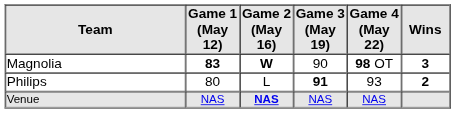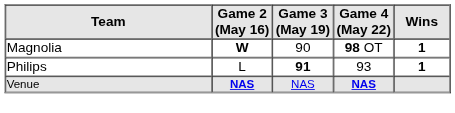- column: Game 1 (May 12) | 83 | 80 | NAS
Magnolia | Wins: 3 -> 1
Philips | Wins: 2 -> 1
Venue | Game 4 (May 22): normal -> bold
